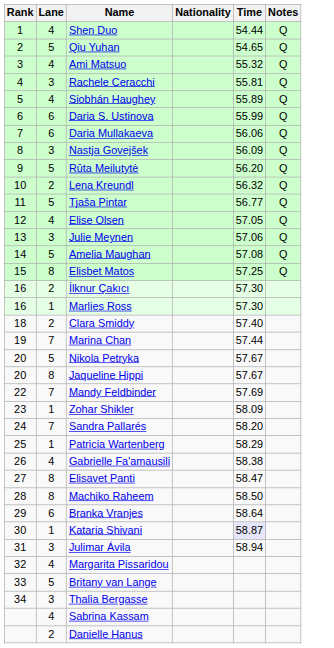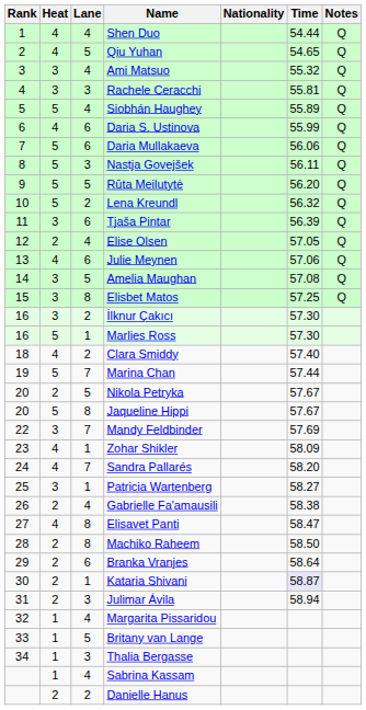+ column: Heat | 4 | 4 | 3 | 3 | 5 | 4 | 5 | 5 | 5 | 5 | 3 | 2 | 4 | 3 | 3 | 3 | 5 | 4 | 5 | 2 | 5 | 3 | 4 | 4 | 3 | 2 | 4 | 2 | 2 | 2 | 2 | 1 | 1 | 1 | 1 | 2
Nastja Govejšek | Time: 56.09 -> 56.11
Tjaša Pintar | Lane: 5 -> 6
Tjaša Pintar | Time: 56.77 -> 56.39
Julie Meynen | Lane: 3 -> 6
Patricia Wartenberg | Time: 58.29 -> 58.27
